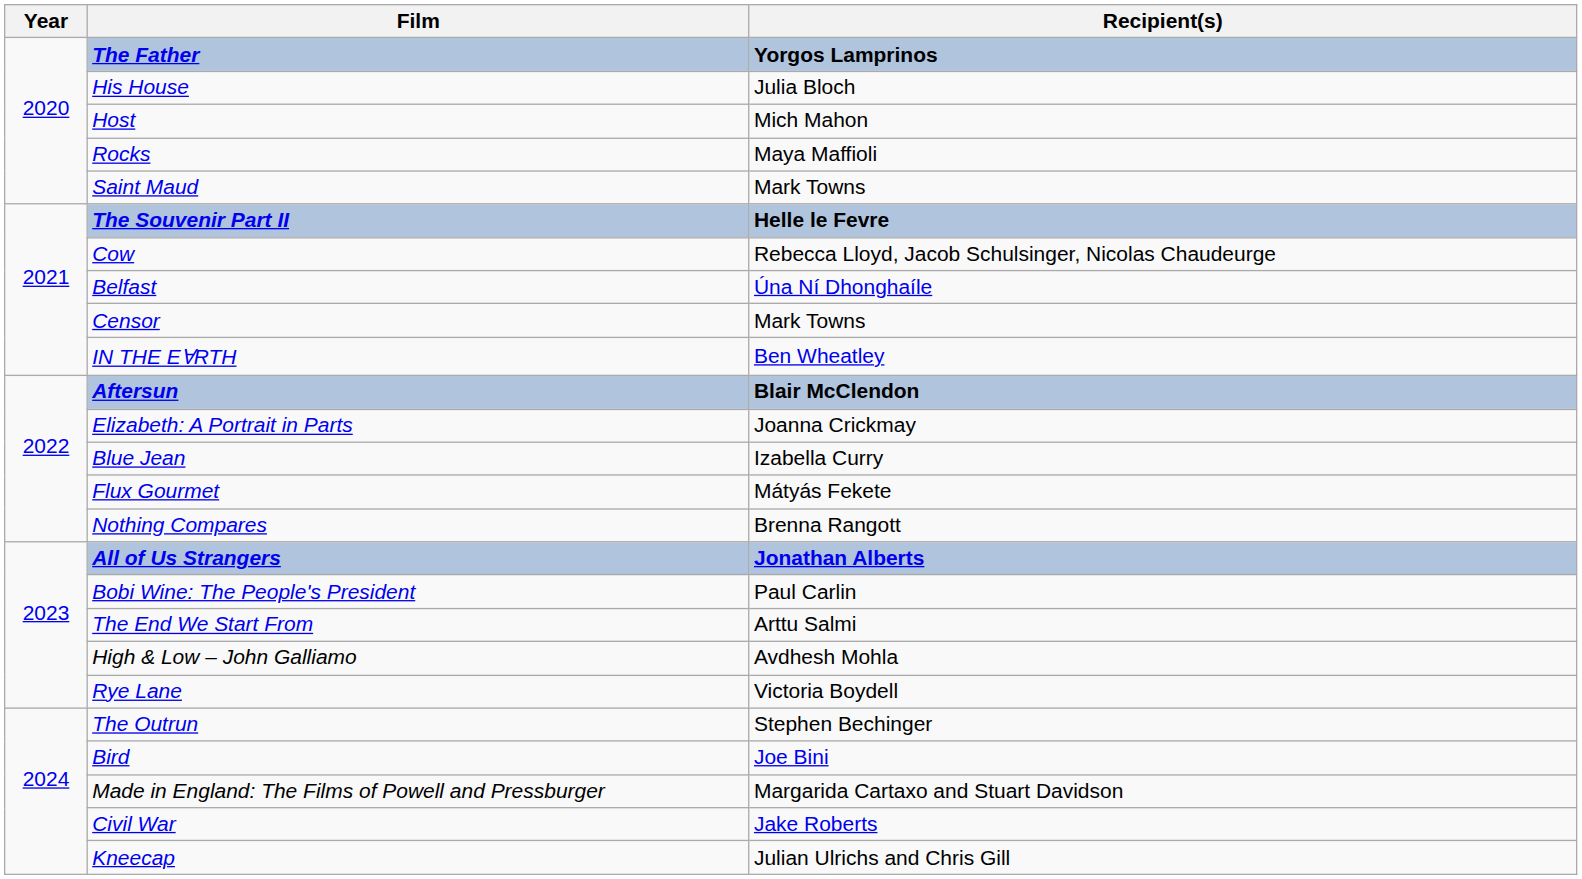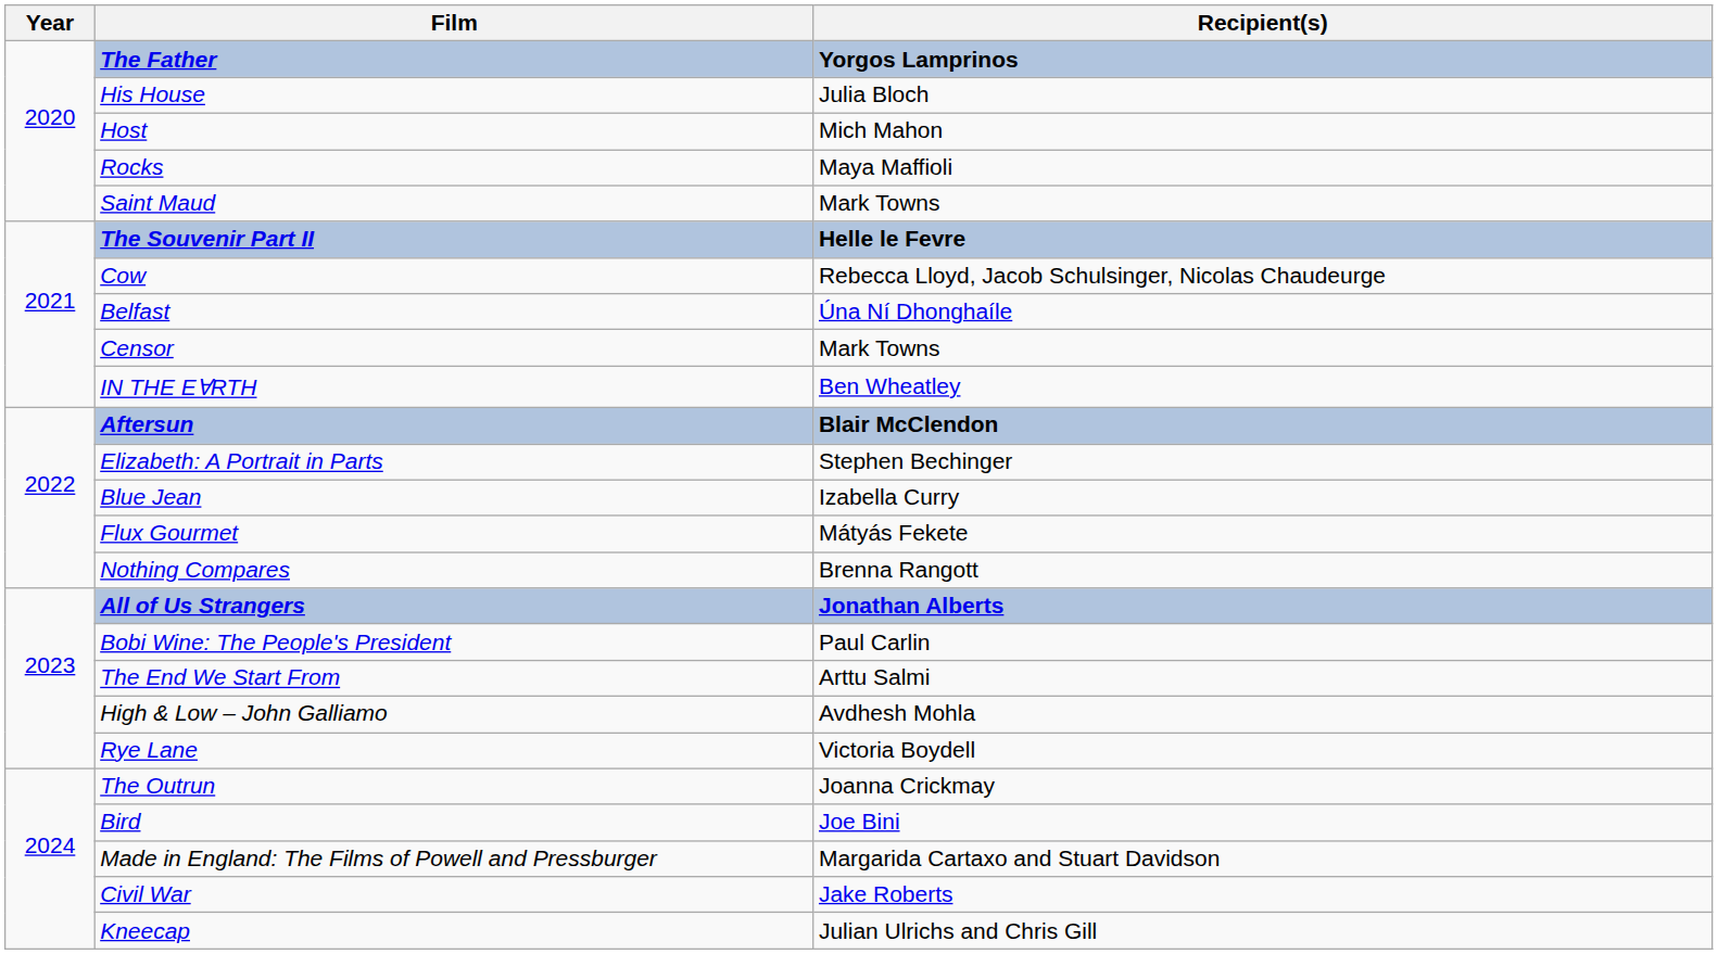Elizabeth: A Portrait in Parts | Recipient(s): Joanna Crickmay -> Stephen Bechinger
The Outrun | Recipient(s): Stephen Bechinger -> Joanna Crickmay
